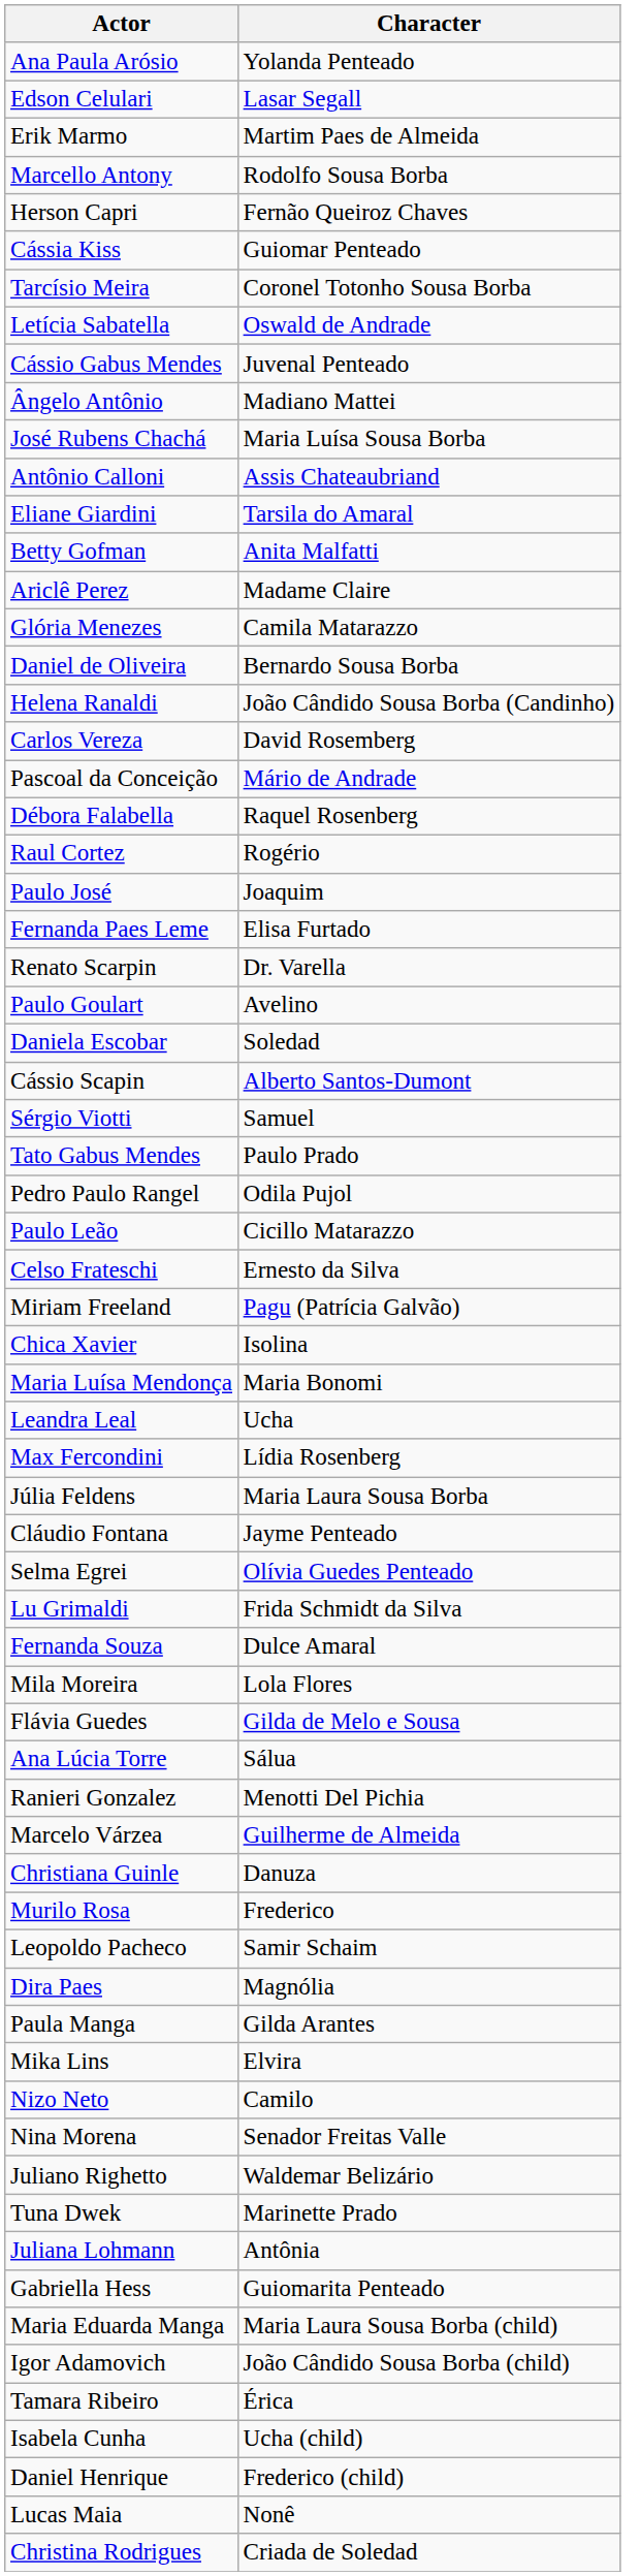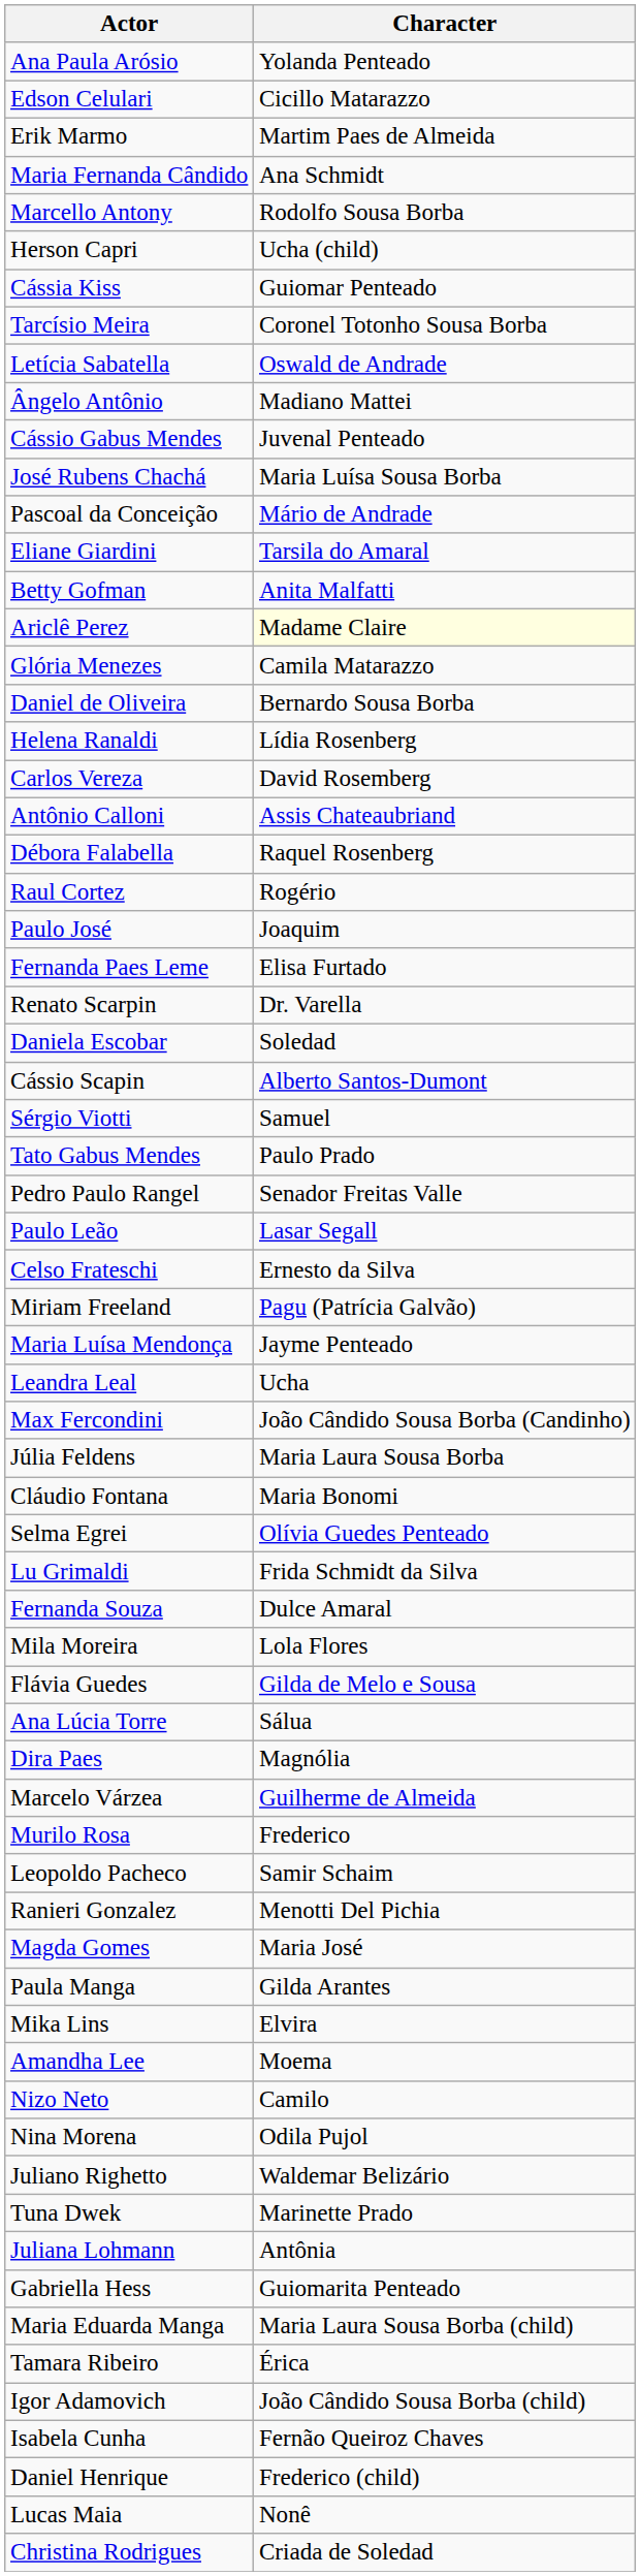Edson Celulari | Character: Lasar Segall -> Cicillo Matarazzo
+ row: Maria Fernanda Cândido | Ana Schmidt
Herson Capri | Character: Fernão Queiroz Chaves -> Ucha (child)
rows swapped: Ângelo Antônio <-> Cássio Gabus Mendes
rows swapped: Pascoal da Conceição <-> Antônio Calloni
Ariclê Perez | Character: no background -> lightyellow background
Helena Ranaldi | Character: João Cândido Sousa Borba (Candinho) -> Lídia Rosenberg
- row: Paulo Goulart | Avelino
Pedro Paulo Rangel | Character: Odila Pujol -> Senador Freitas Valle
Paulo Leão | Character: Cicillo Matarazzo -> Lasar Segall
- row: Chica Xavier | Isolina
Maria Luísa Mendonça | Character: Maria Bonomi -> Jayme Penteado
Max Fercondini | Character: Lídia Rosenberg -> João Cândido Sousa Borba (Candinho)
Cláudio Fontana | Character: Jayme Penteado -> Maria Bonomi
rows swapped: Ranieri Gonzalez <-> Dira Paes
- row: Christiana Guinle | Danuza
+ row: Magda Gomes | Maria José
+ row: Amandha Lee | Moema
Nina Morena | Character: Senador Freitas Valle -> Odila Pujol
rows swapped: Tamara Ribeiro <-> Igor Adamovich
Isabela Cunha | Character: Ucha (child) -> Fernão Queiroz Chaves
